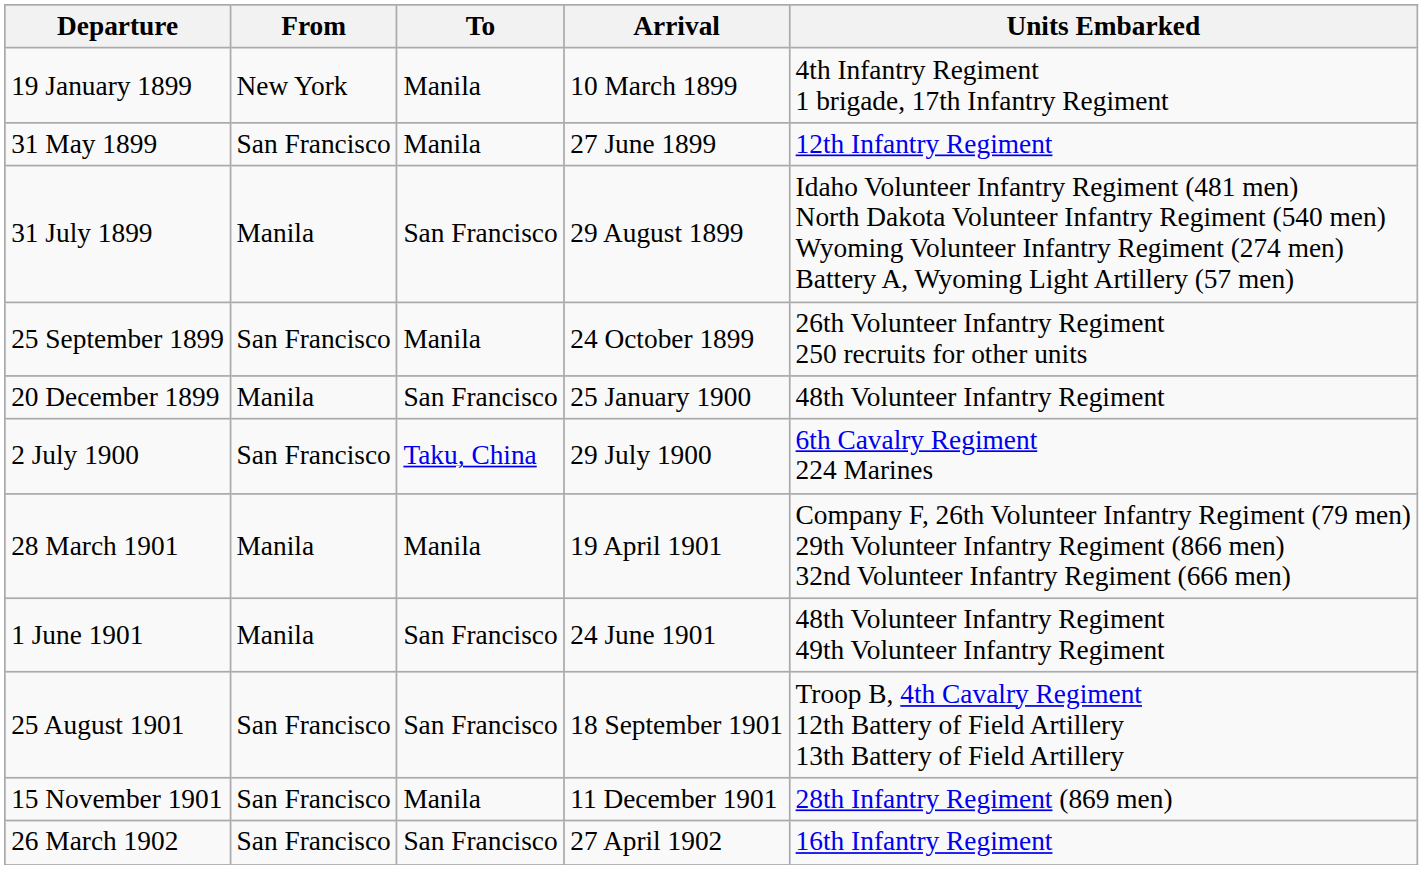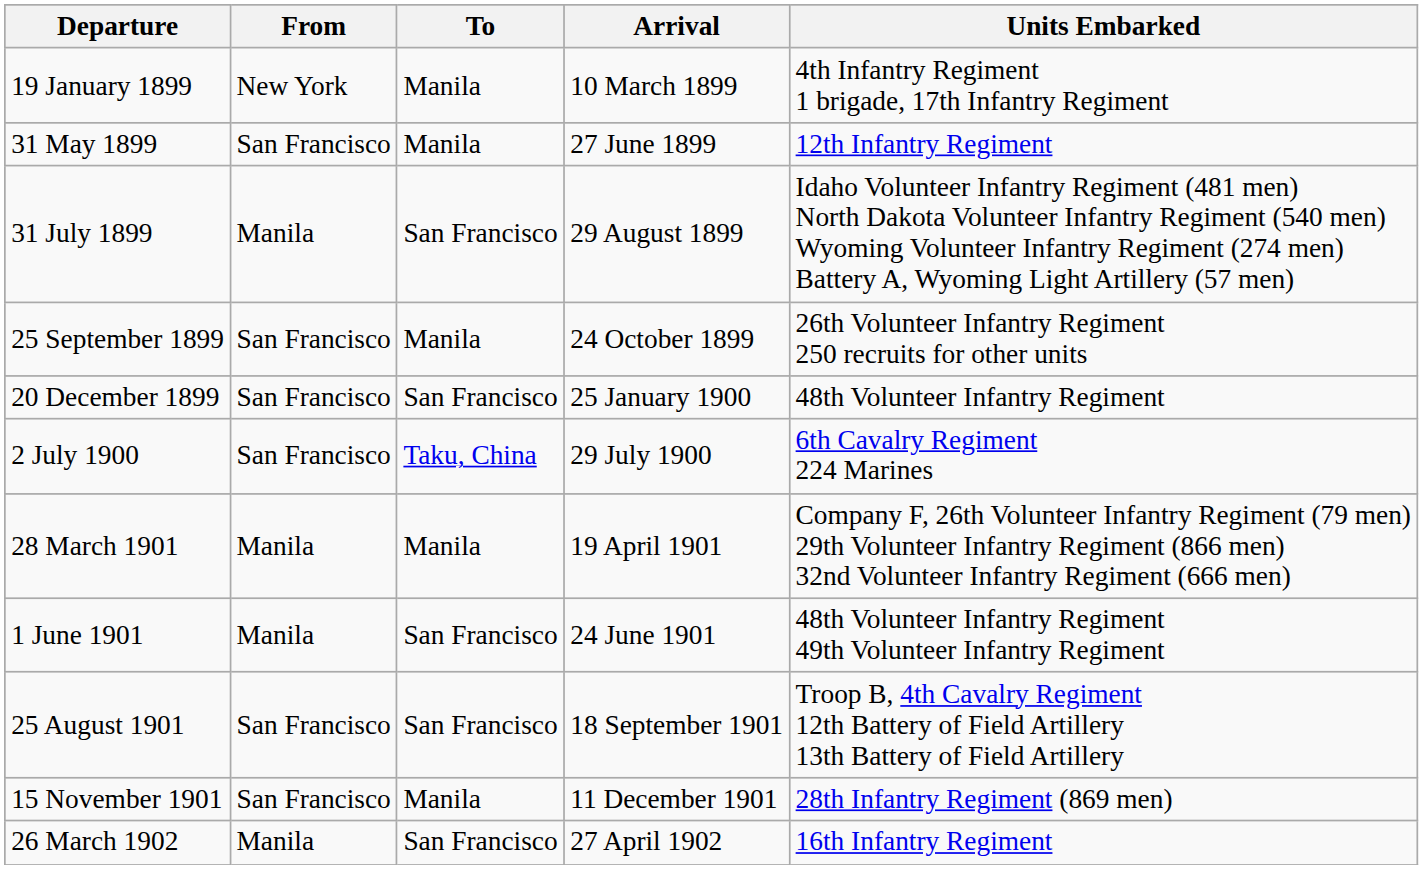20 December 1899 | From: Manila -> San Francisco
26 March 1902 | From: San Francisco -> Manila
